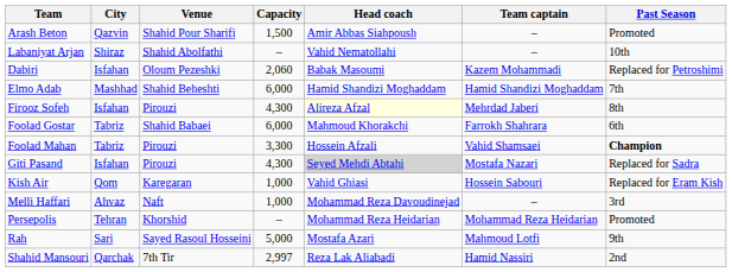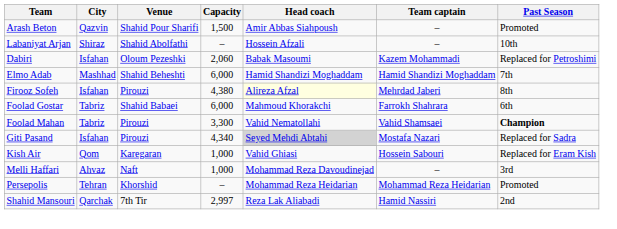Labaniyat Arjan | Head coach: Vahid Nematollahi -> Hossein Afzali
Firooz Sofeh | Capacity: 4,300 -> 4,380
Foolad Mahan | Head coach: Hossein Afzali -> Vahid Nematollahi
Giti Pasand | Capacity: 4,300 -> 4,340
- row: Rah | Sari | Sayed Rasoul Hosseini | 5,000 | Mostafa Azari | Mahmoud Lotfi | 9th
